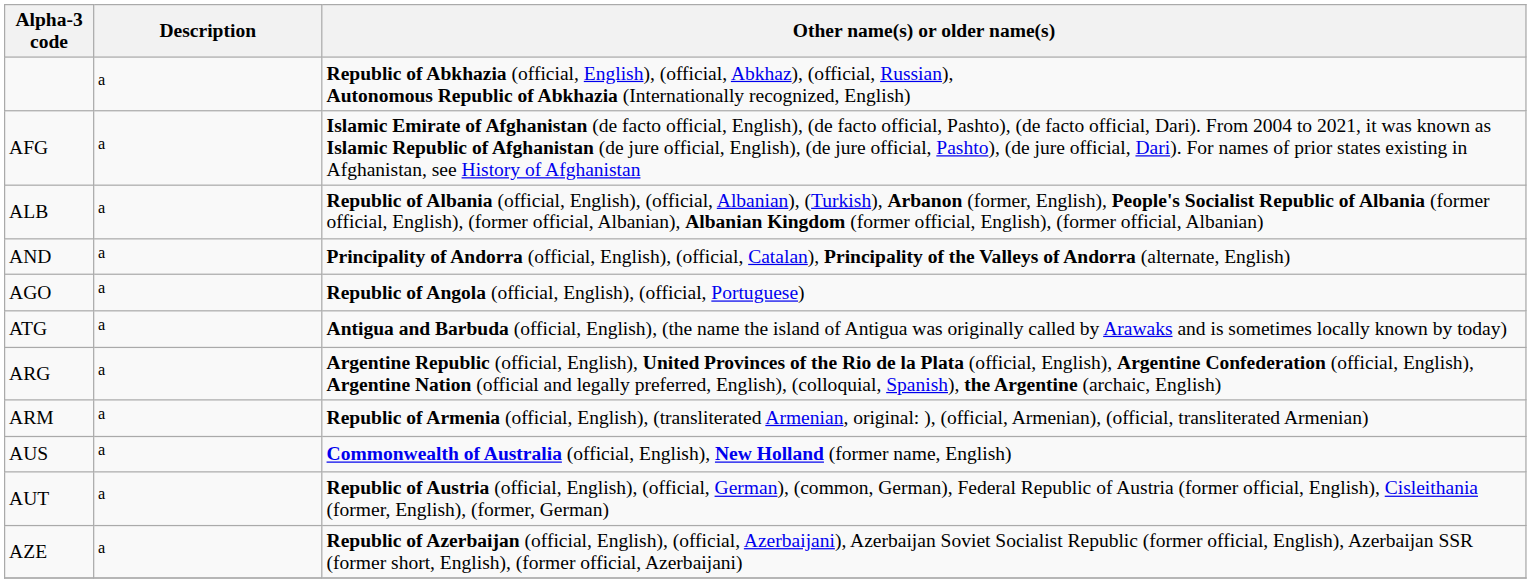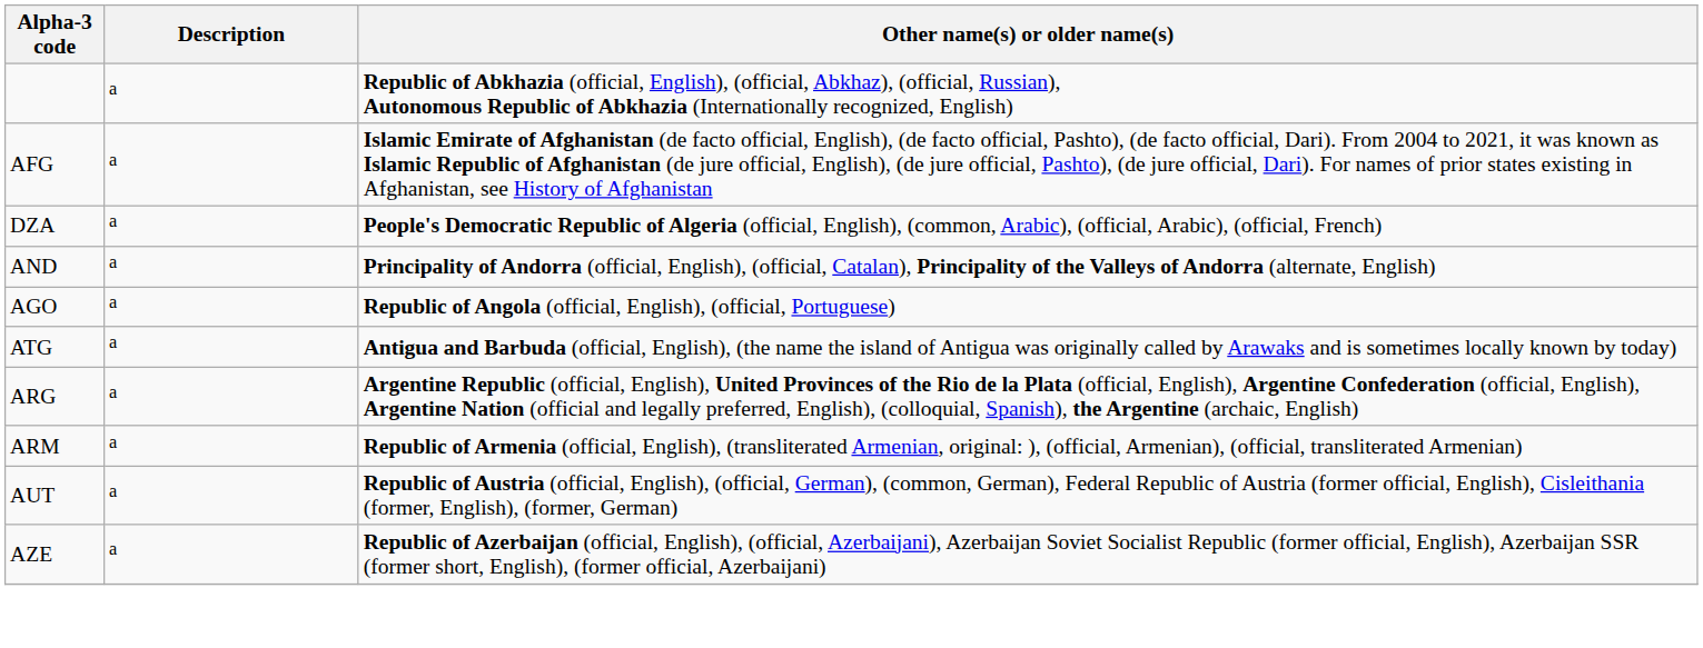- row: ALB | a | Republic of Albania (official, English), (official, Albanian), (Turkish), Arbanon (former, English), People's Socialist Republic of Albania (former official, English), (former official, Albanian), Albanian Kingdom (former official, English), (former official, Albanian)
+ row: DZA | a | People's Democratic Republic of Algeria (official, English), (common, Arabic), (official, Arabic), (official, French)
- row: AUS | a | Commonwealth of Australia (official, English), New Holland (former name, English)
